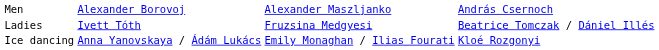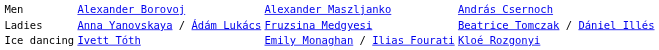Ladies | column 2: Ivett Tóth -> Anna Yanovskaya / Ádám Lukács
Ice dancing | column 2: Anna Yanovskaya / Ádám Lukács -> Ivett Tóth
